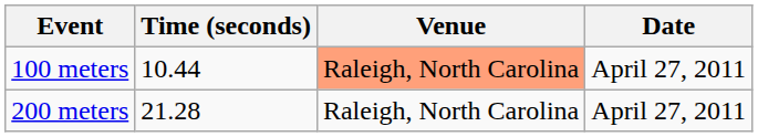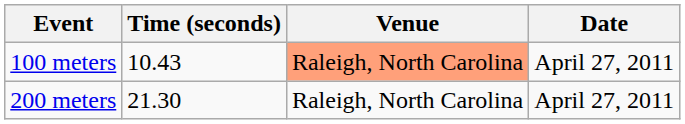100 meters | Time (seconds): 10.44 -> 10.43
200 meters | Time (seconds): 21.28 -> 21.30
